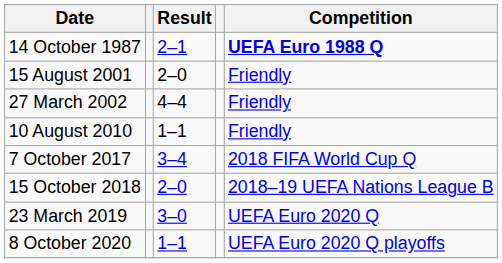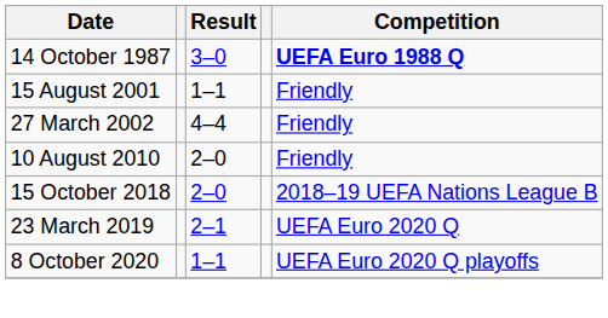14 October 1987 | Result: 2–1 -> 3–0
15 August 2001 | Result: 2–0 -> 1–1
10 August 2010 | Result: 1–1 -> 2–0
- row: 7 October 2017 | 3–4 | 2018 FIFA World Cup Q
23 March 2019 | Result: 3–0 -> 2–1
